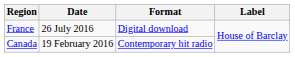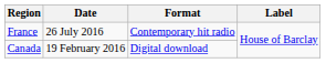France | Format: Digital download -> Contemporary hit radio
Canada | Format: Contemporary hit radio -> Digital download
